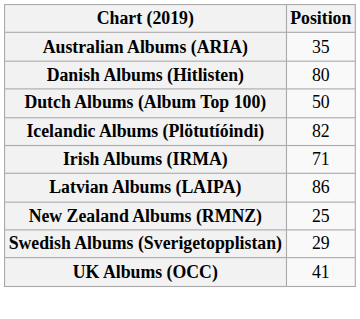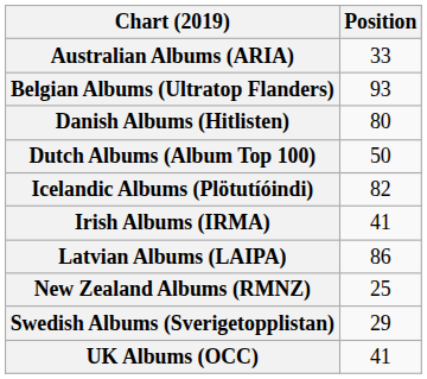Australian Albums (ARIA) | Position: 35 -> 33
+ row: Belgian Albums (Ultratop Flanders) | 93
Irish Albums (IRMA) | Position: 71 -> 41
